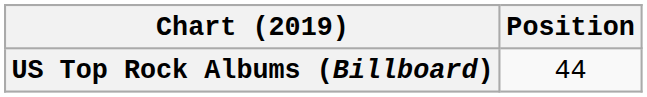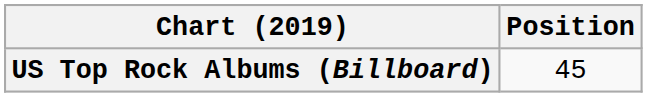US Top Rock Albums (Billboard) | Position: 44 -> 45
